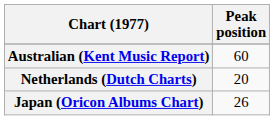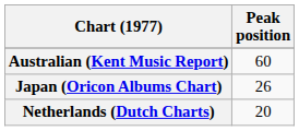rows swapped: Japan (Oricon Albums Chart) <-> Netherlands (Dutch Charts)
